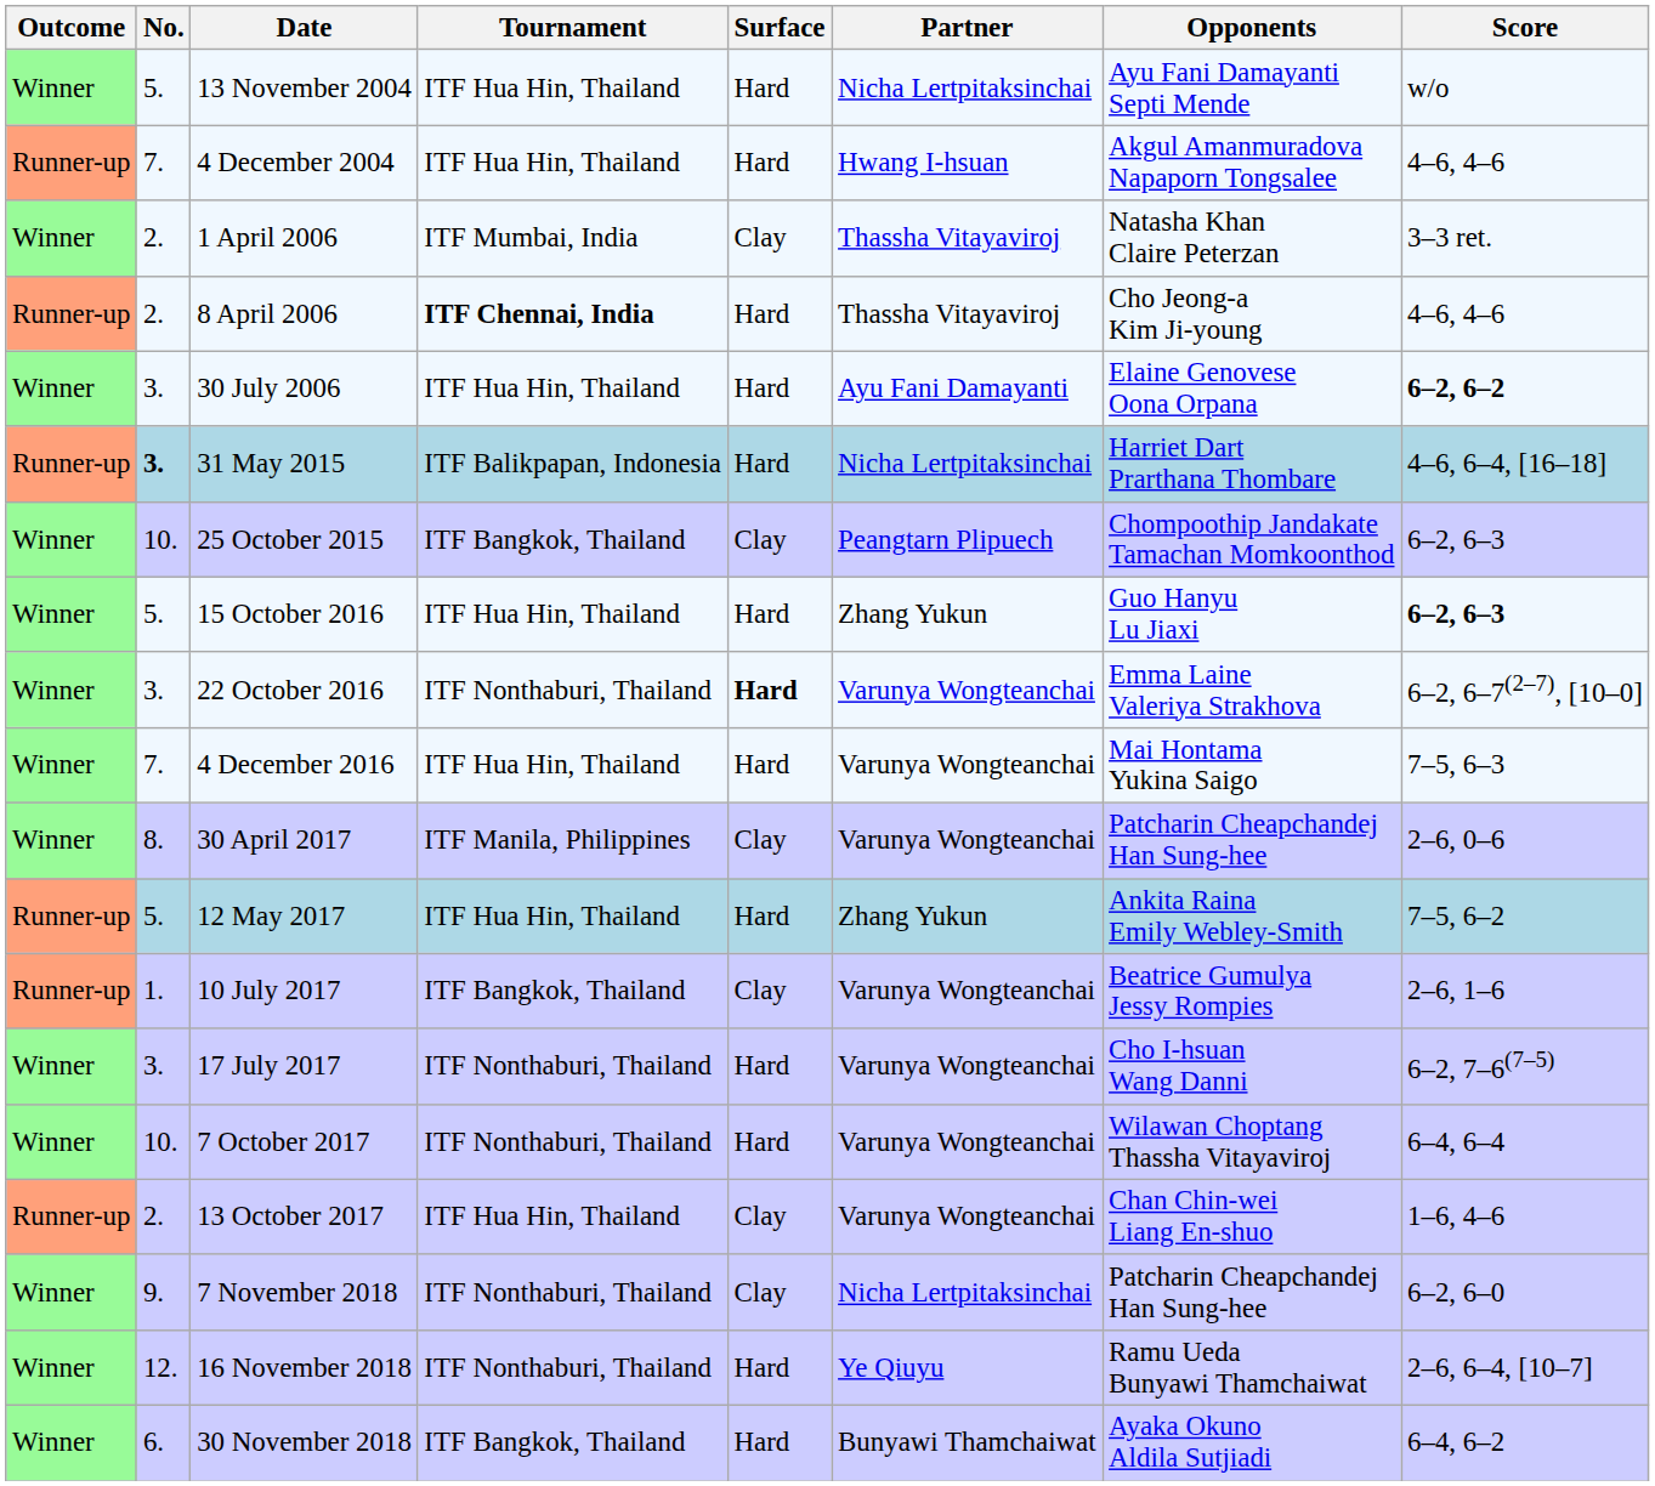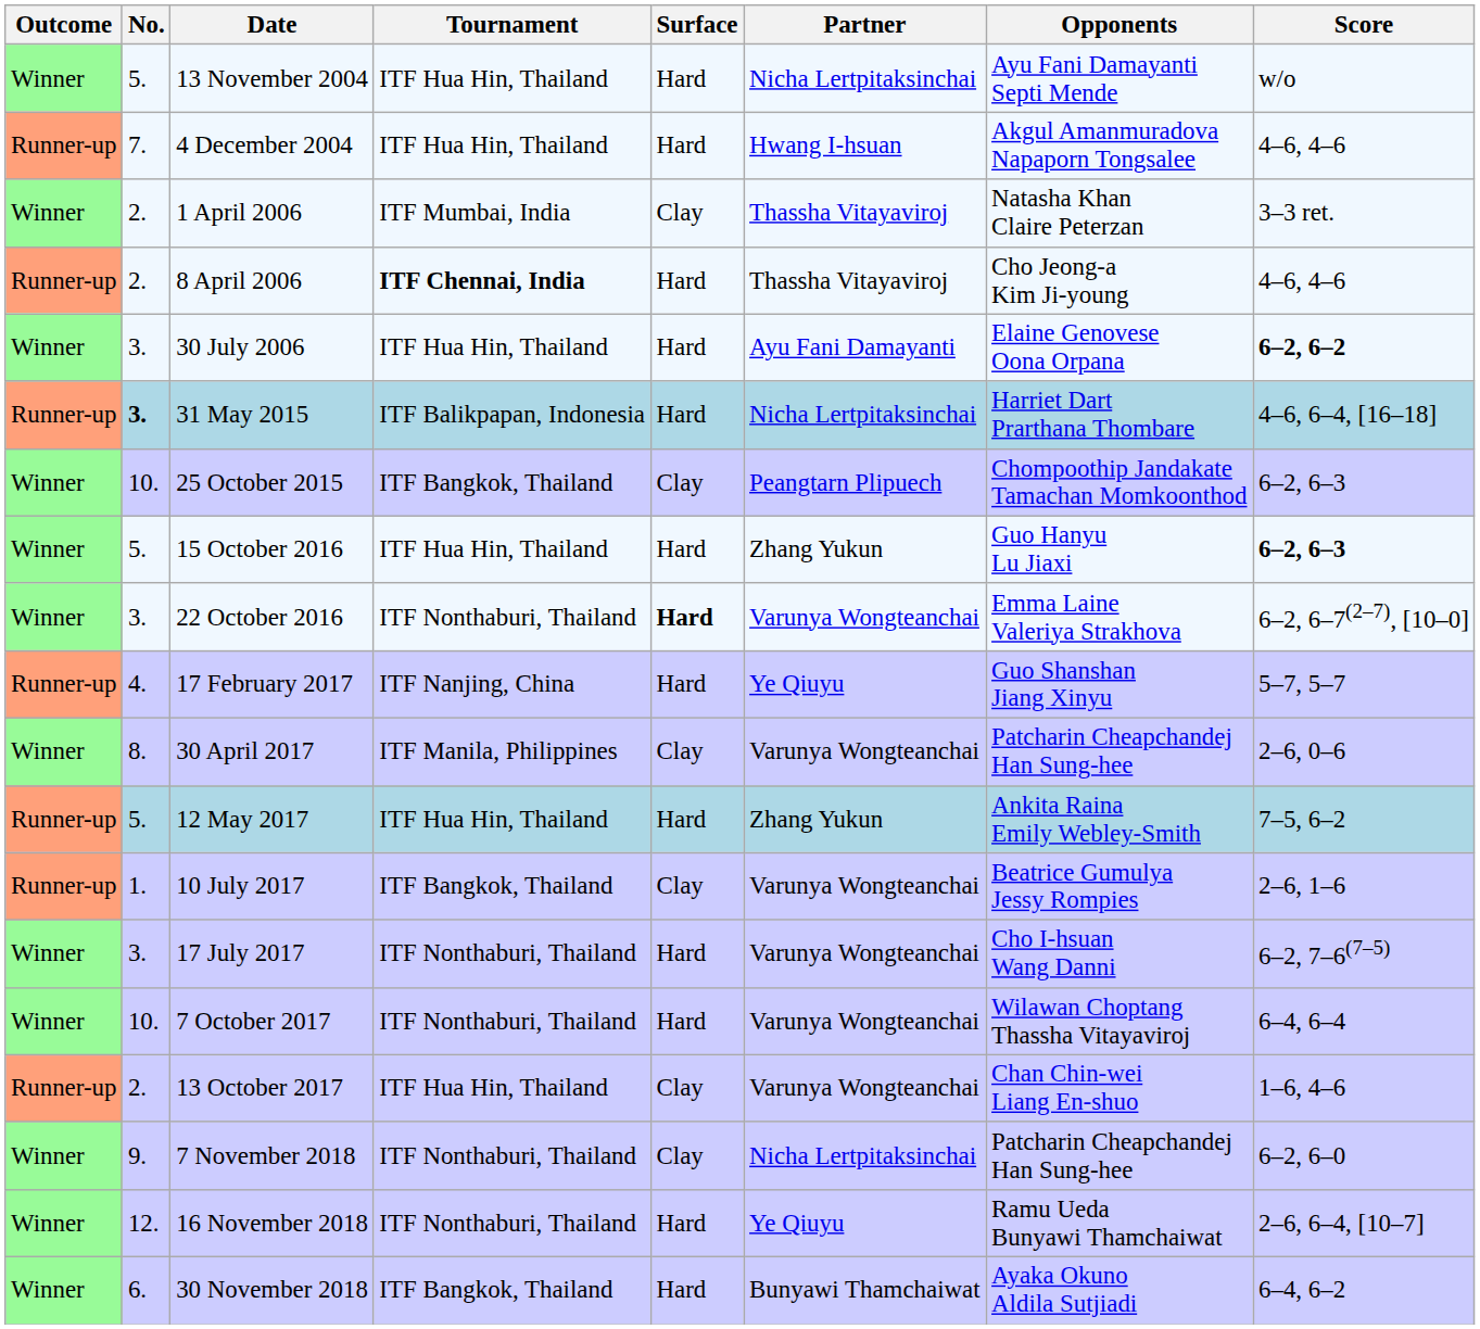- row: Winner | 7. | 4 December 2016 | ITF Hua Hin, Thailand | Hard | Varunya Wongteanchai | Mai Hontama Yukina Saigo | 7–5, 6–3
+ row: Runner-up | 4. | 17 February 2017 | ITF Nanjing, China | Hard | Ye Qiuyu | Guo Shanshan Jiang Xinyu | 5–7, 5–7
